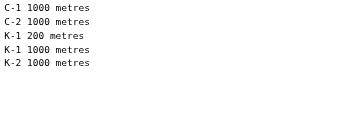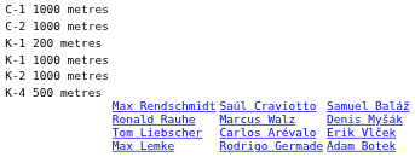+ row: K-4 500 metres | Max Rendschmidt Ronald Rauhe Tom Liebscher Max Lemke | Saúl Craviotto Marcus Walz Carlos Arévalo Rodrigo Germade | Samuel Baláž Denis Myšák Erik Vlček Adam Botek
